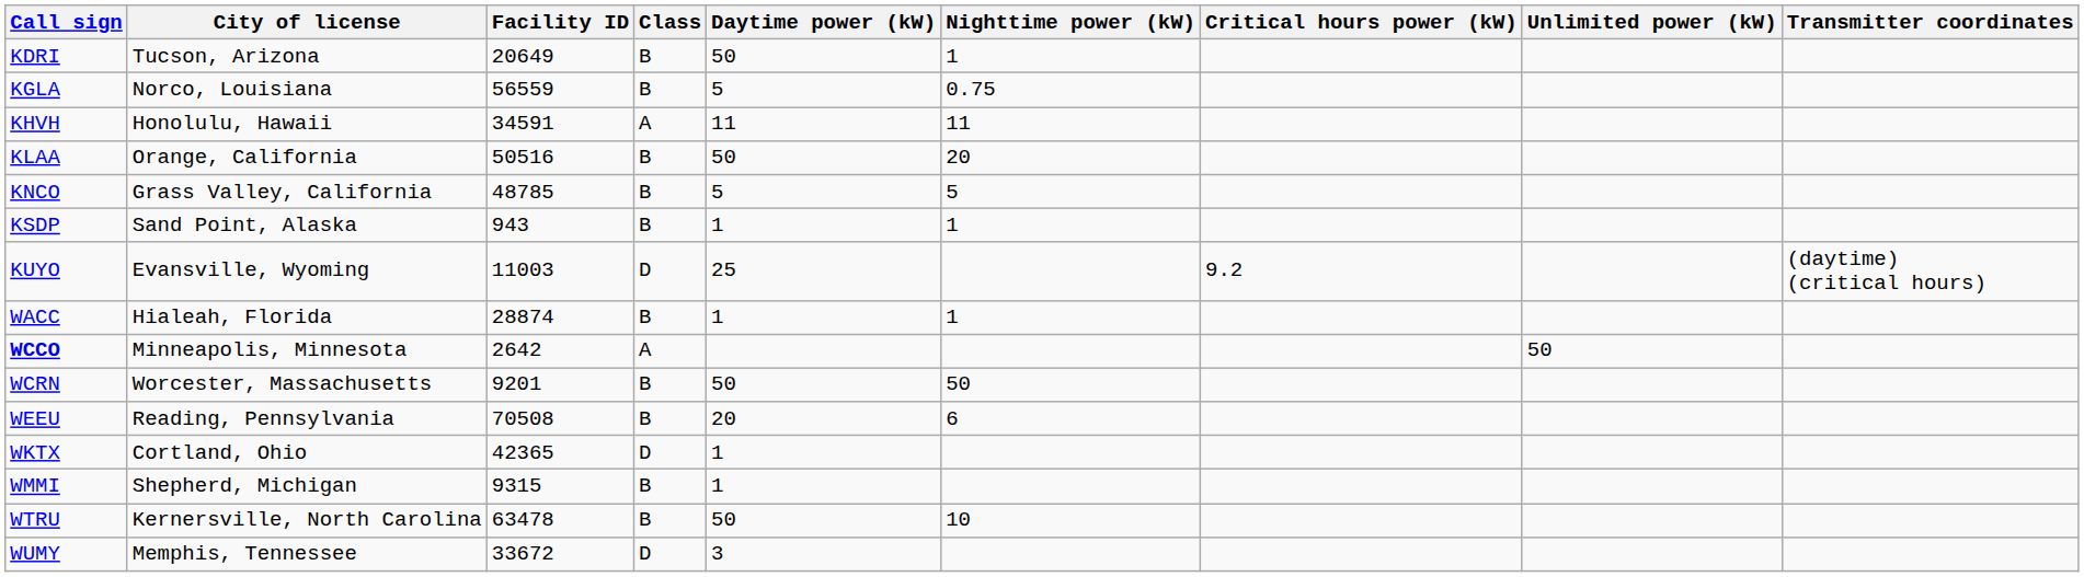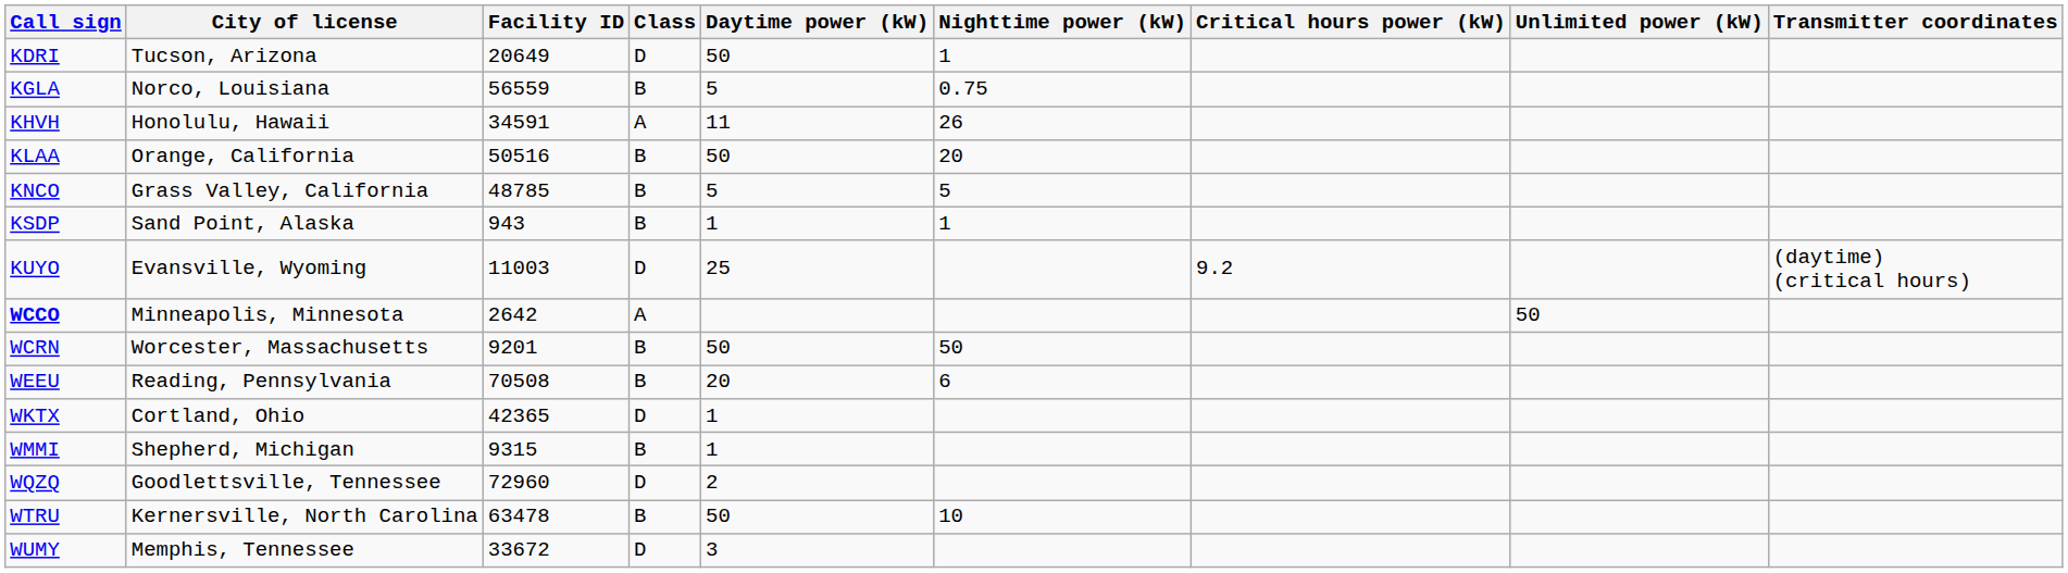KDRI | Class: B -> D
KHVH | Nighttime power (kW): 11 -> 26
- row: WACC | Hialeah, Florida | 28874 | B | 1 | 1
+ row: WQZQ | Goodlettsville, Tennessee | 72960 | D | 2
